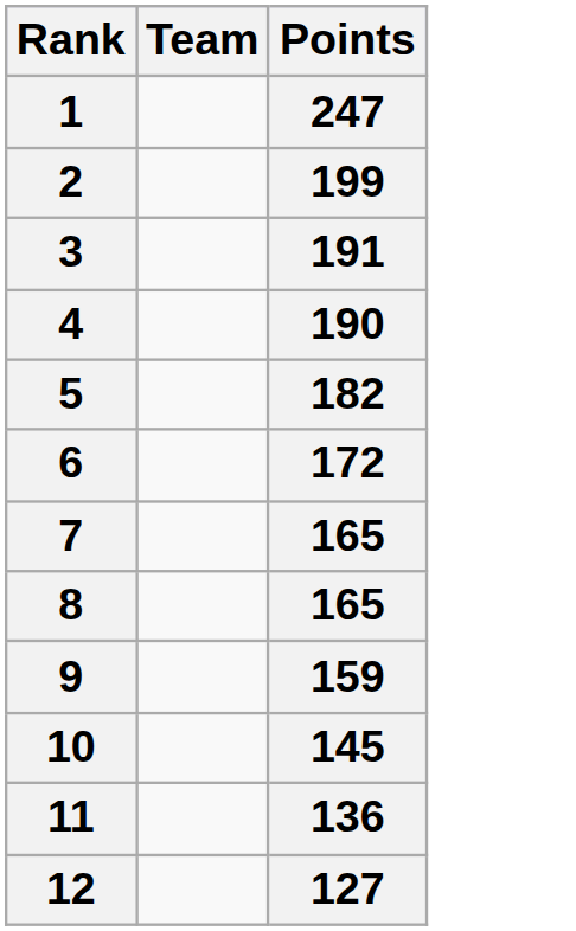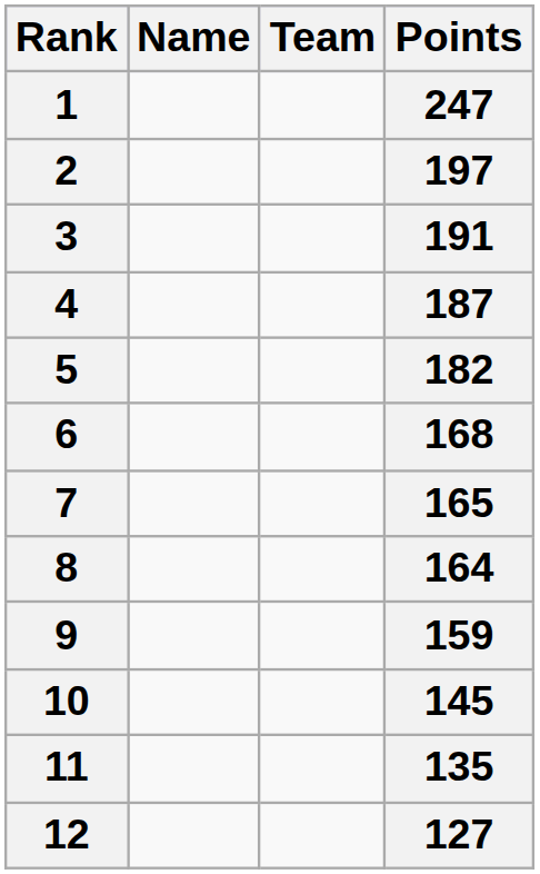+ column: Name
2 | Points: 199 -> 197
4 | Points: 190 -> 187
6 | Points: 172 -> 168
8 | Points: 165 -> 164
11 | Points: 136 -> 135
